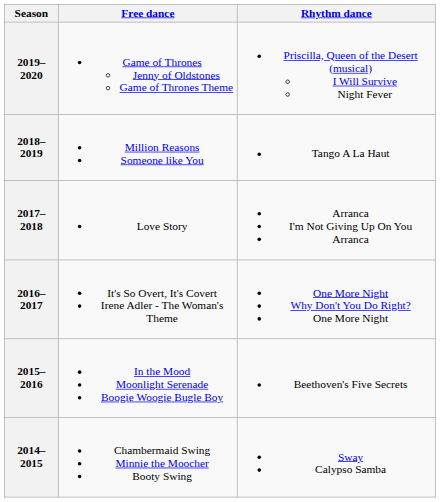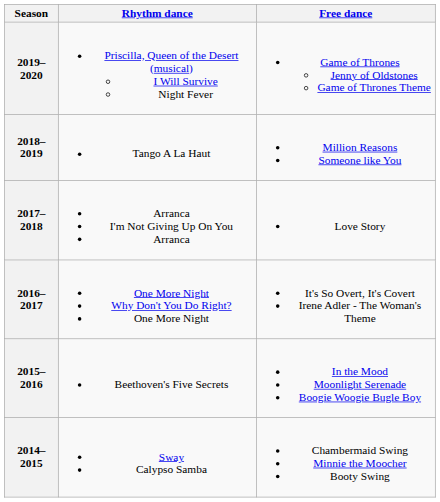columns swapped: Rhythm dance <-> Free dance
